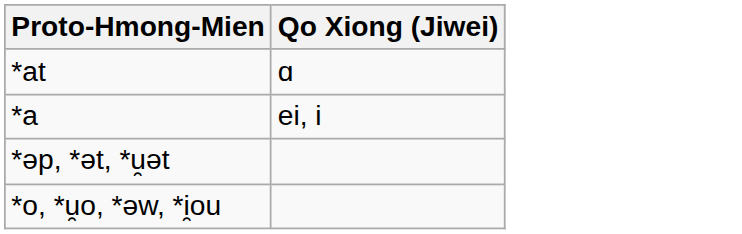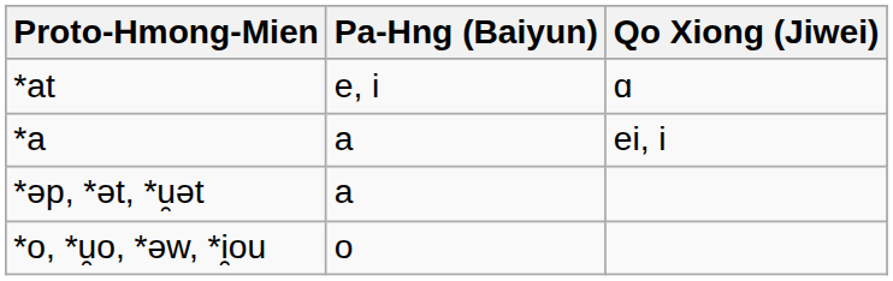+ column: Pa-Hng (Baiyun) | e, i | a | a | o
